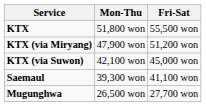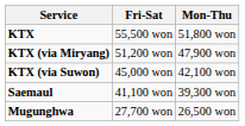columns swapped: Mon-Thu <-> Fri-Sat
